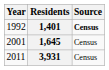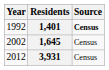1,645 | Year: 2001 -> 2002
3,931 | Year: 2011 -> 2012
